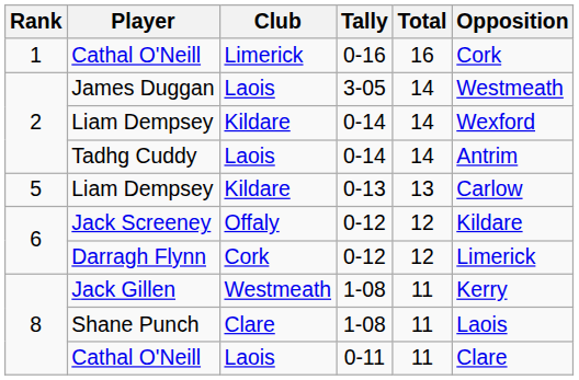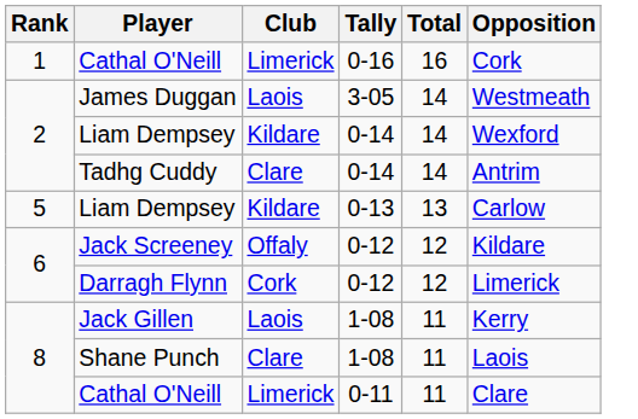Tadhg Cuddy | Club: Laois -> Clare
Jack Gillen | Club: Westmeath -> Laois
Cathal O'Neill / 0-11 | Club: Laois -> Limerick
